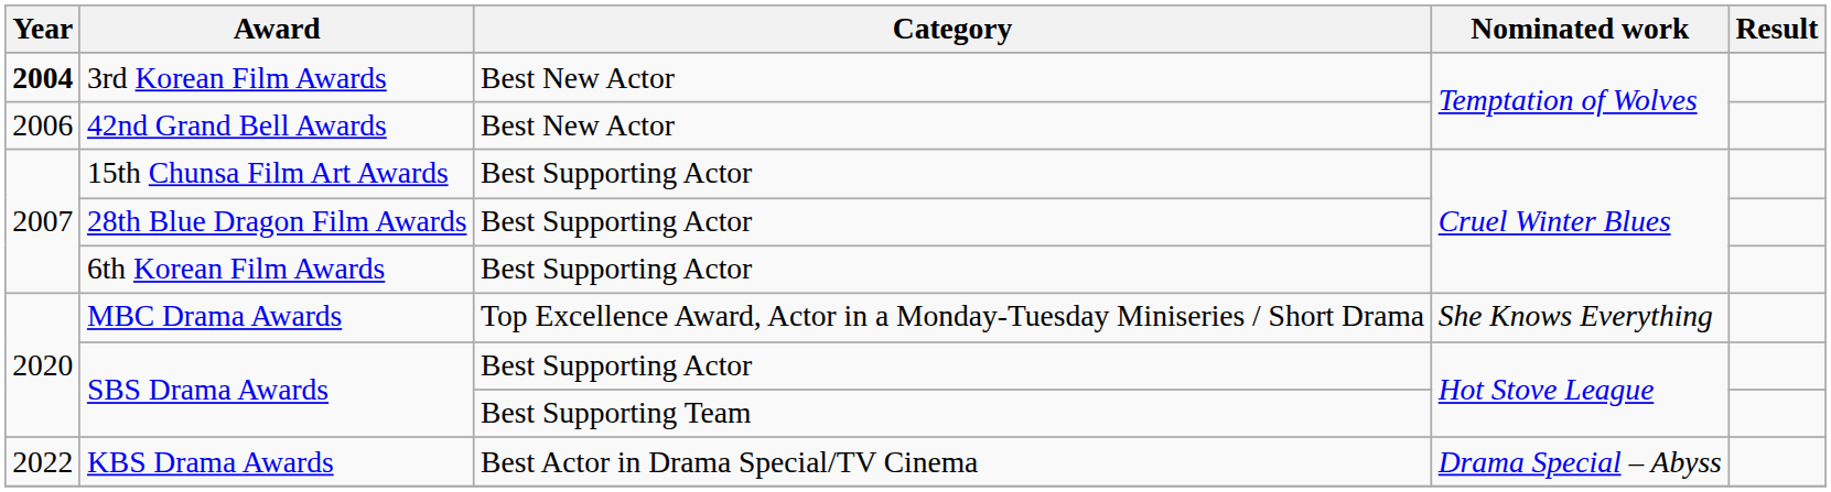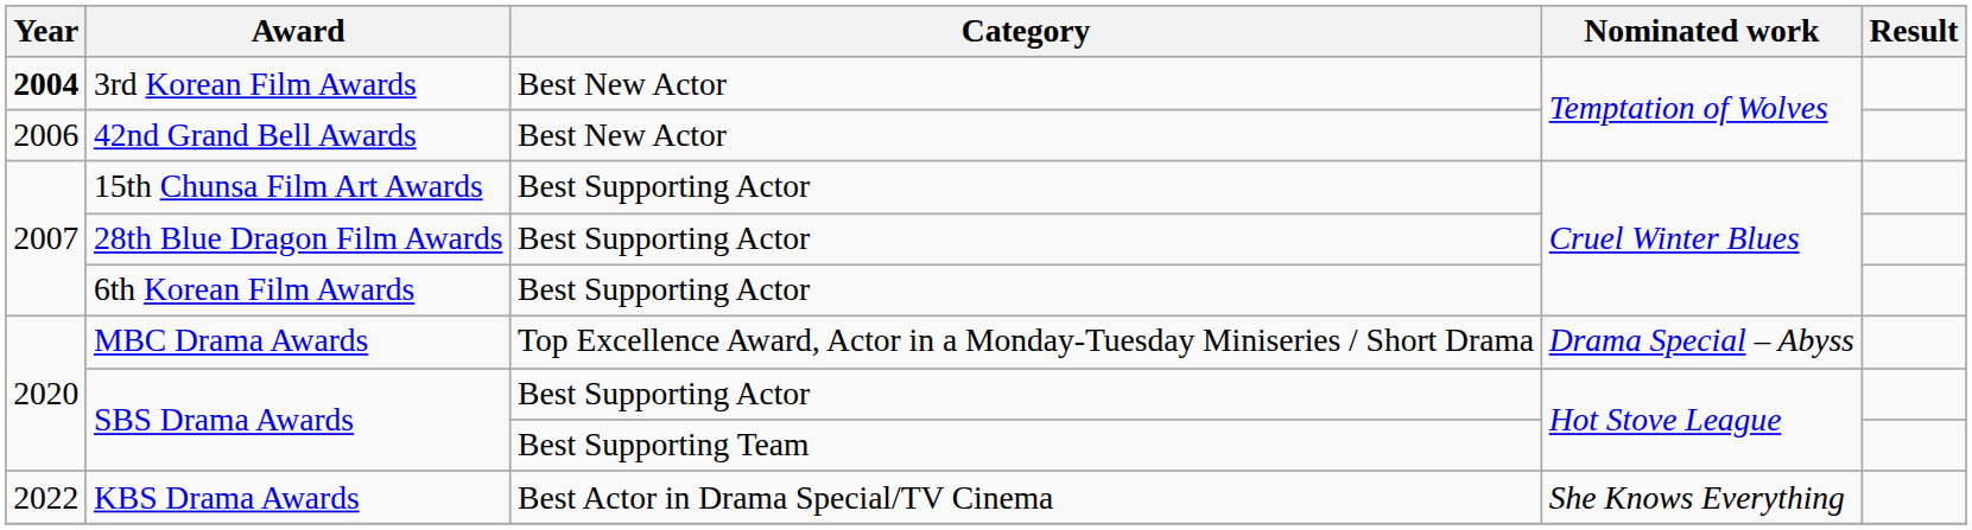MBC Drama Awards | Nominated work: She Knows Everything -> Drama Special – Abyss
KBS Drama Awards | Nominated work: Drama Special – Abyss -> She Knows Everything
